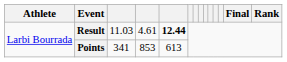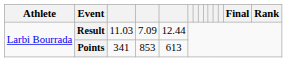Result | column 4: 4.61 -> 7.09
Result | column 5: bold -> normal
